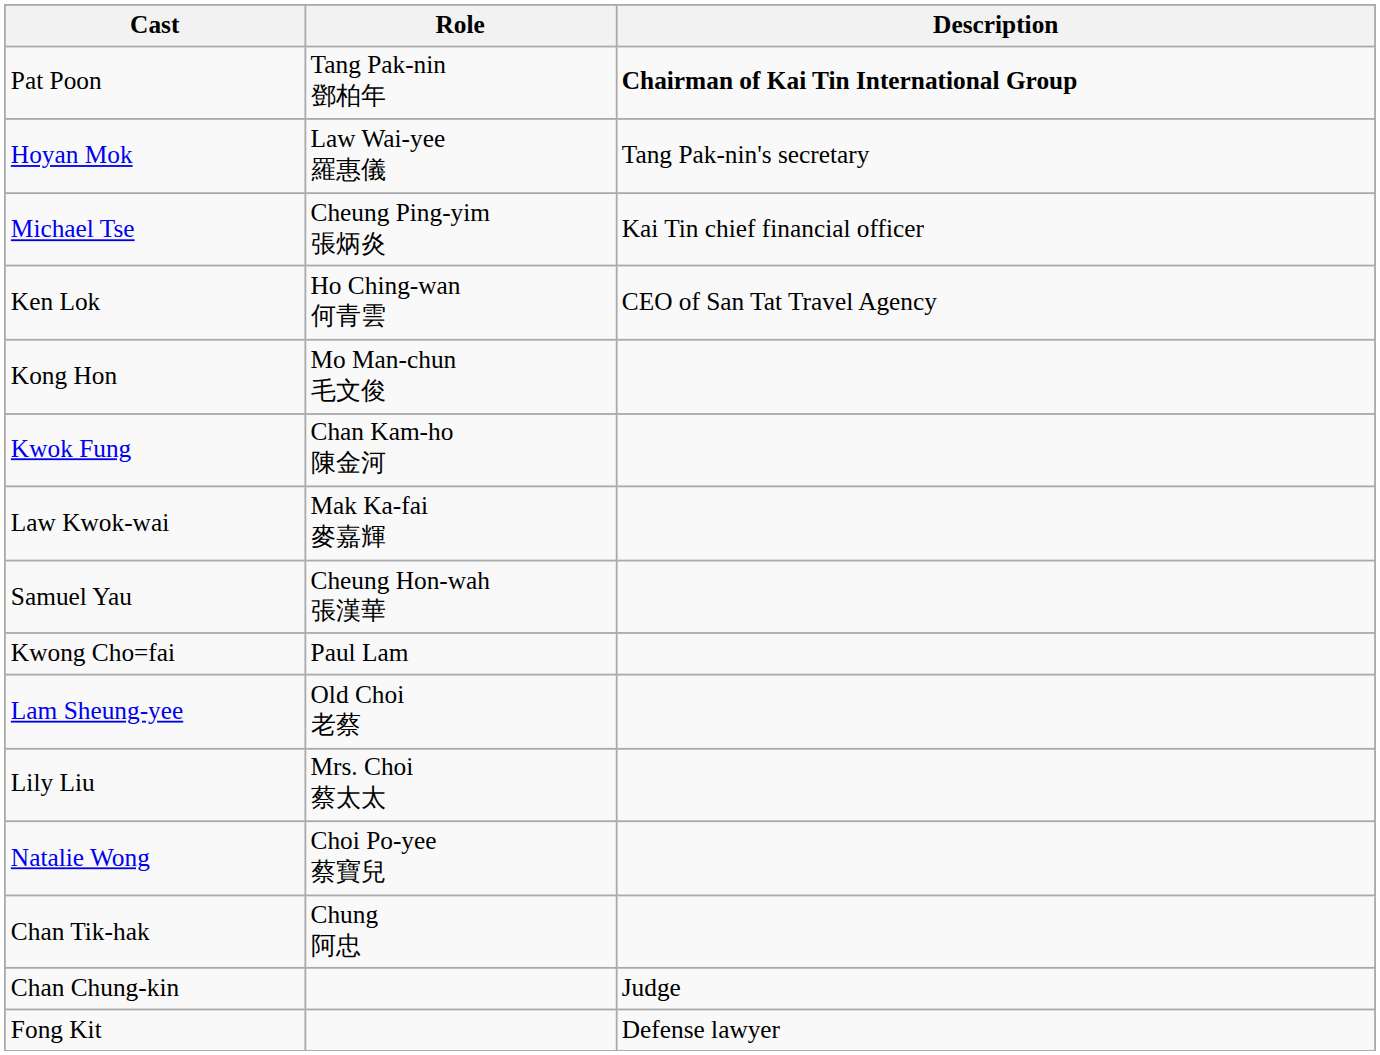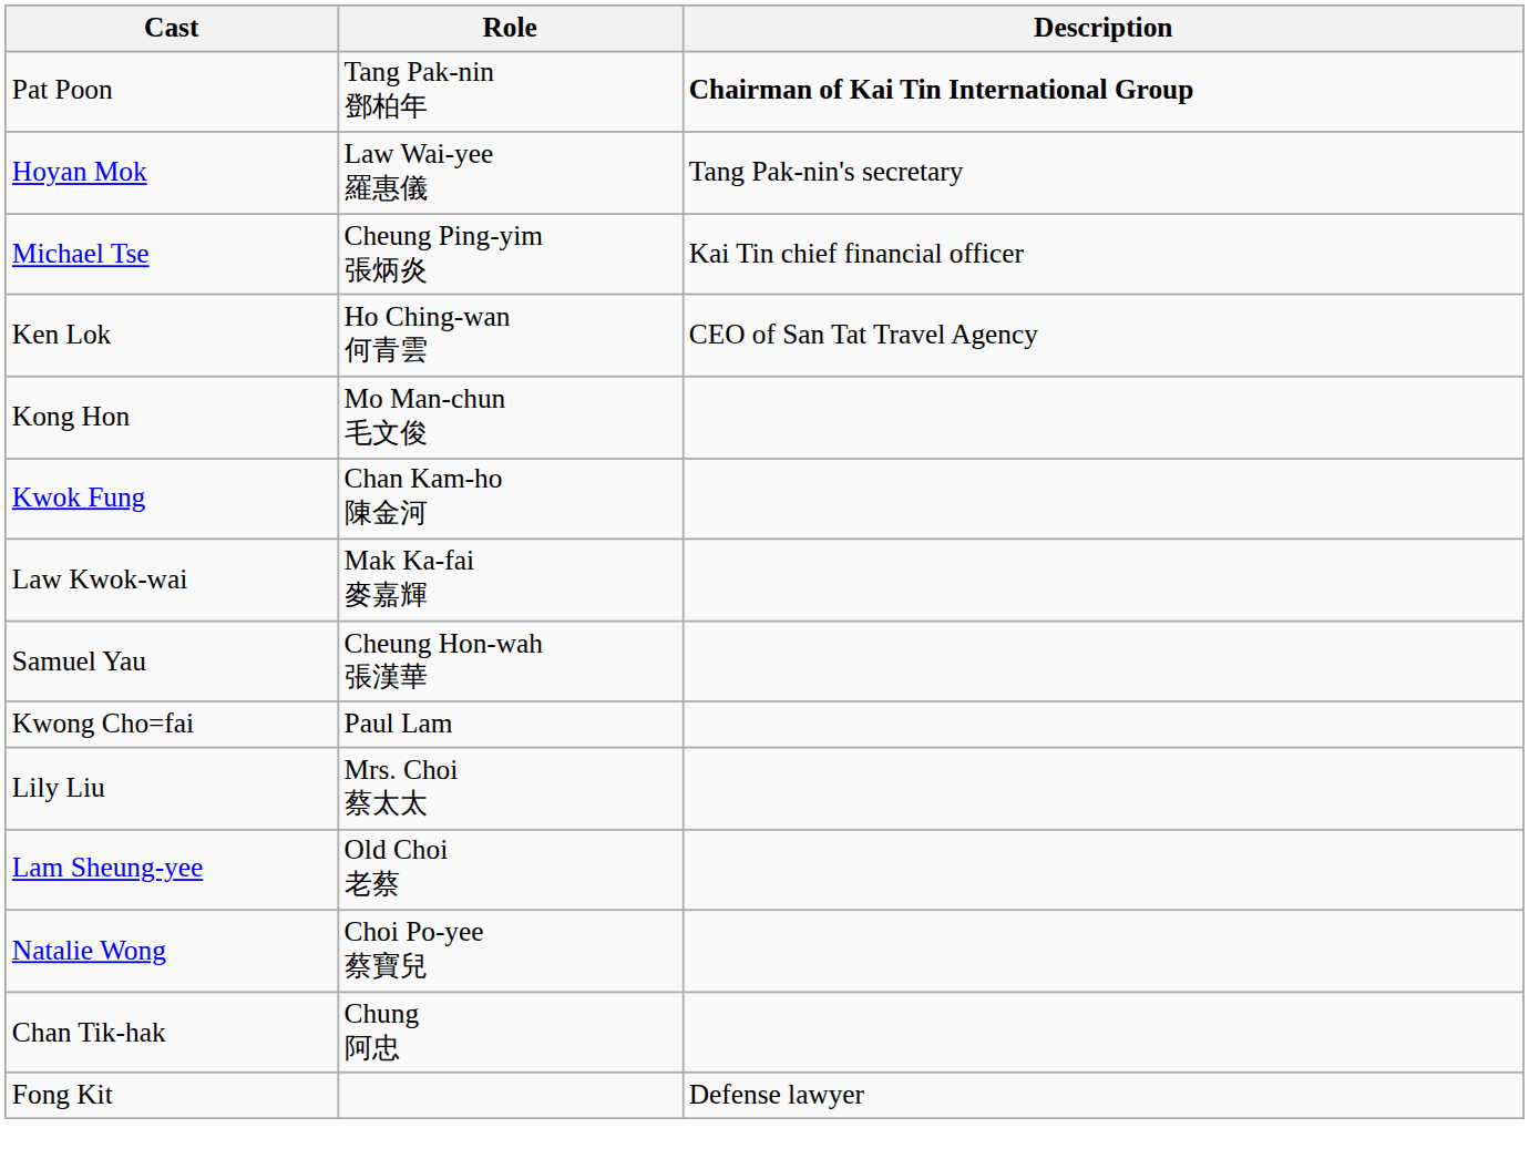rows swapped: Lam Sheung-yee <-> Lily Liu
- row: Chan Chung-kin | Judge
